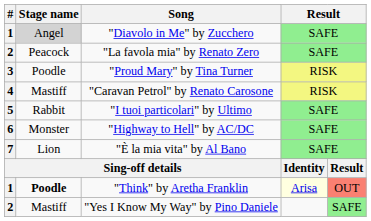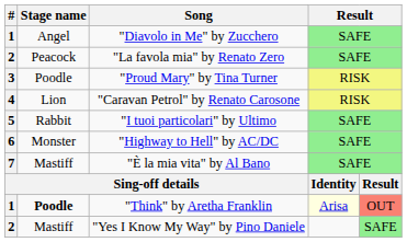"Diavolo in Me" by Zucchero | Stage name: lightgrey background -> no background
"Caravan Petrol" by Renato Carosone | Stage name: Mastiff -> Lion
"È la mia vita" by Al Bano | Stage name: Lion -> Mastiff
